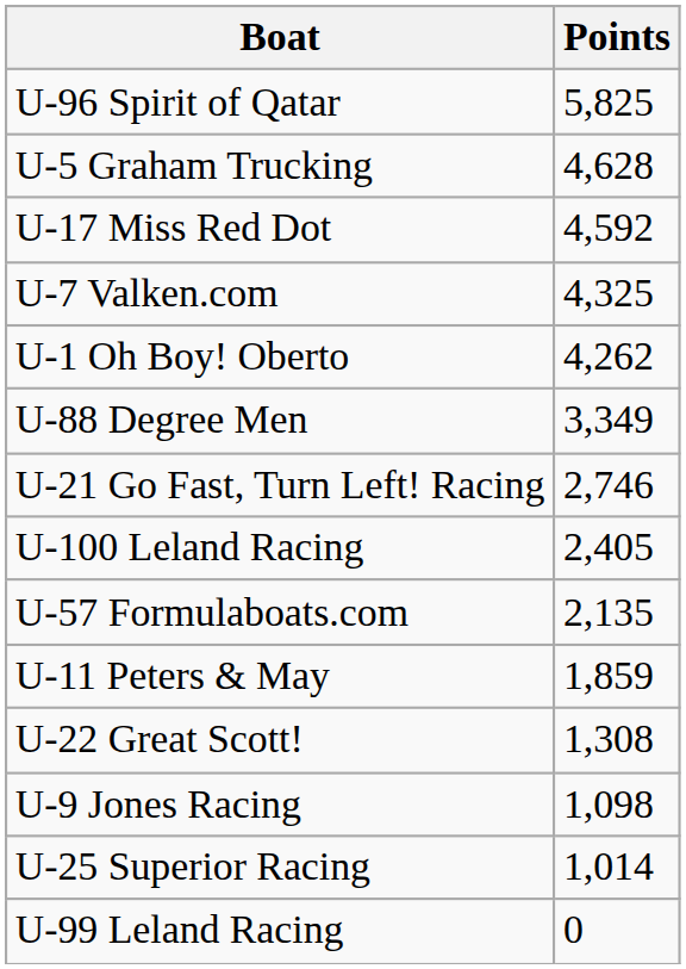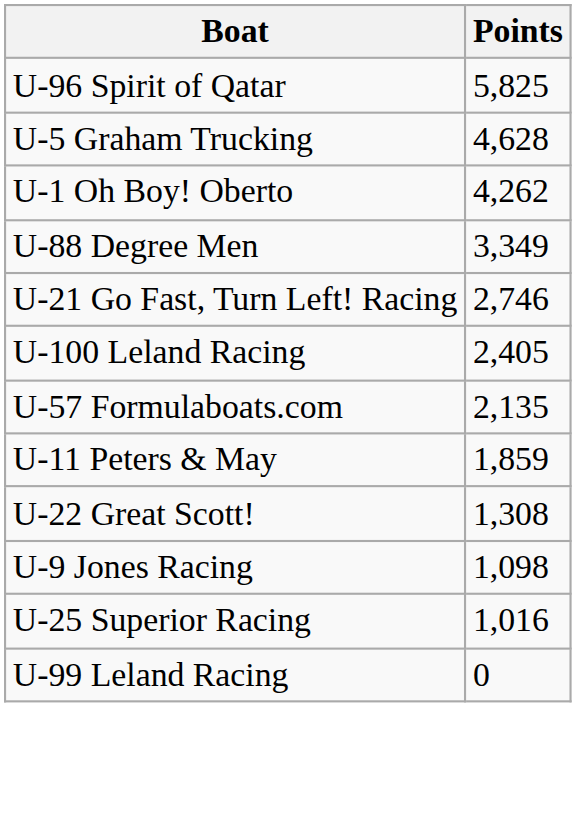- row: U-17 Miss Red Dot | 4,592
- row: U-7 Valken.com | 4,325
U-25 Superior Racing | Points: 1,014 -> 1,016
